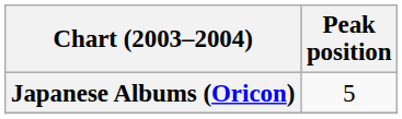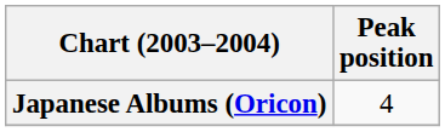Japanese Albums (Oricon) | Peak position: 5 -> 4
